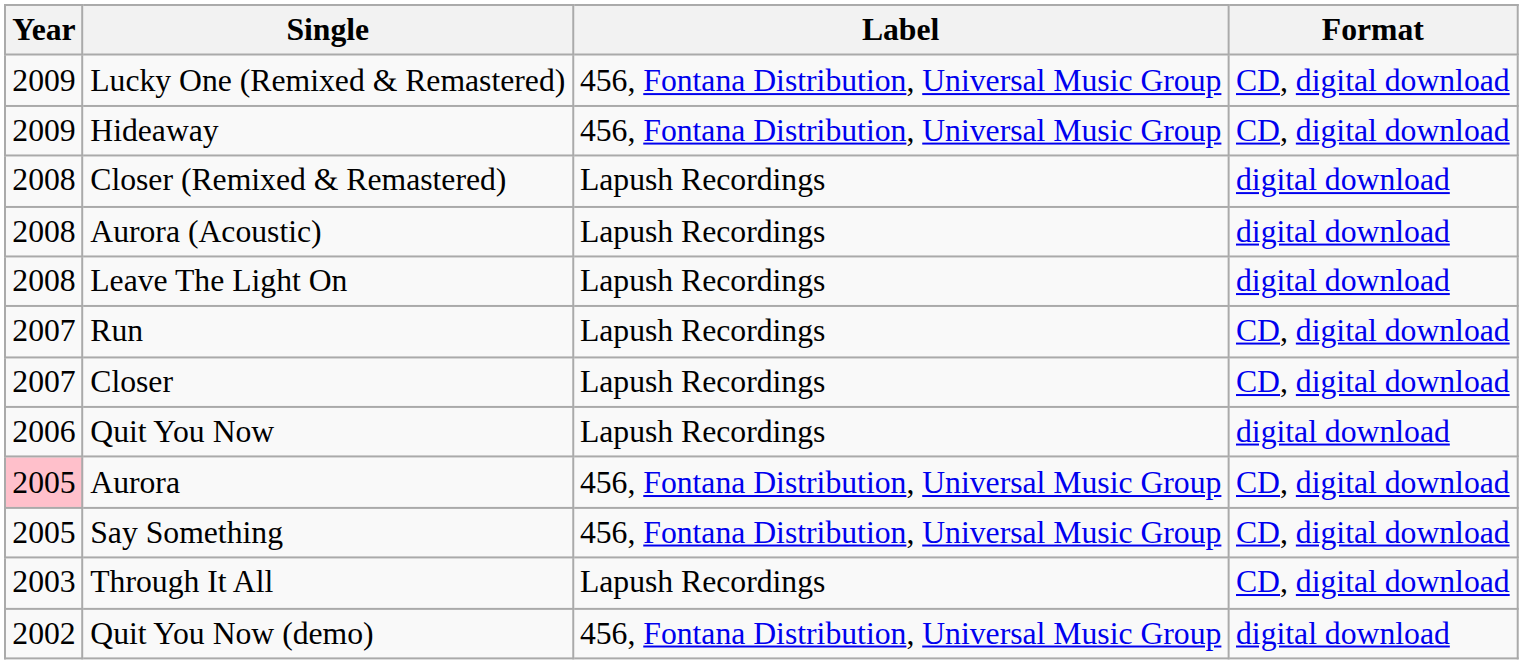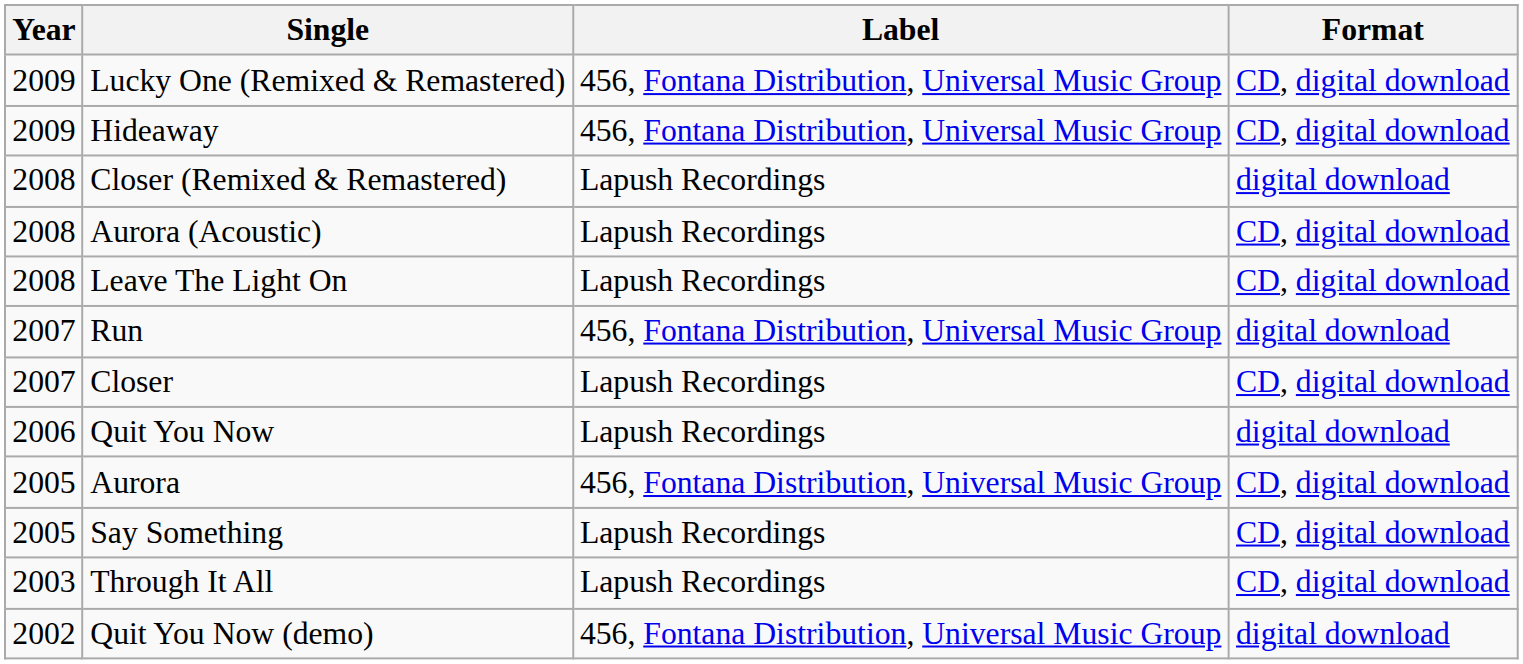Aurora (Acoustic) | Format: digital download -> CD, digital download
Leave The Light On | Format: digital download -> CD, digital download
Run | Label: Lapush Recordings -> 456, Fontana Distribution, Universal Music Group
Run | Format: CD, digital download -> digital download
Aurora | Year: pink background -> no background
Say Something | Label: 456, Fontana Distribution, Universal Music Group -> Lapush Recordings
